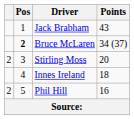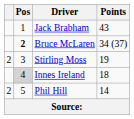Stirling Moss | Points: 20 -> 19
Innes Ireland | Pos: no background -> lightgrey background
Phil Hill | Points: 16 -> 14
